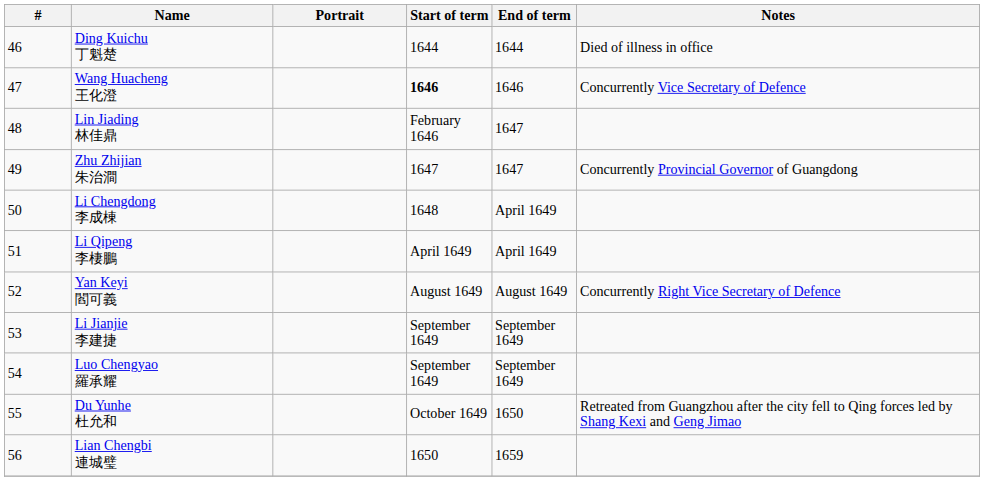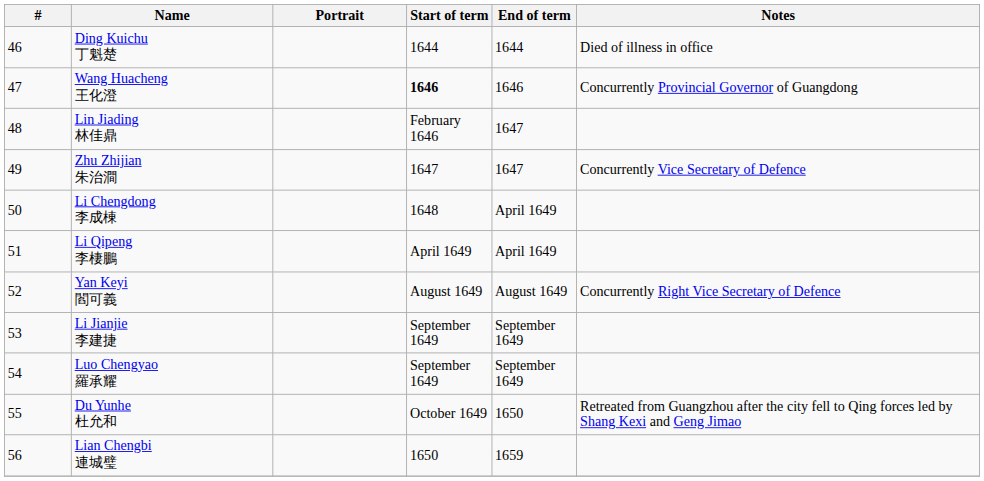Wang Huacheng 王化澄 | Notes: Concurrently Vice Secretary of Defence -> Concurrently Provincial Governor of Guangdong
Zhu Zhijian 朱治澗 | Notes: Concurrently Provincial Governor of Guangdong -> Concurrently Vice Secretary of Defence
